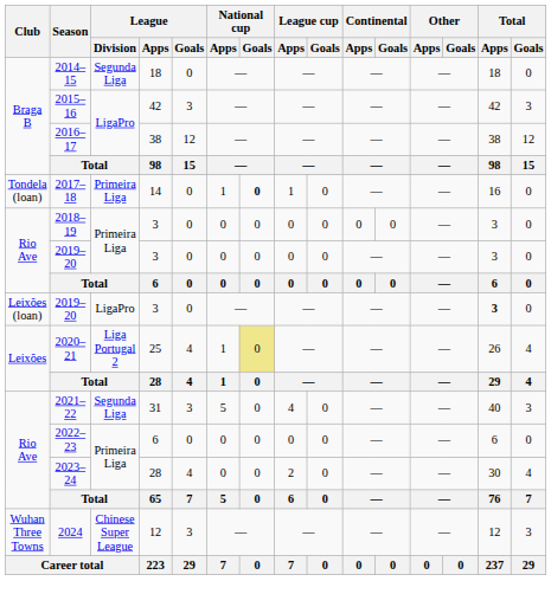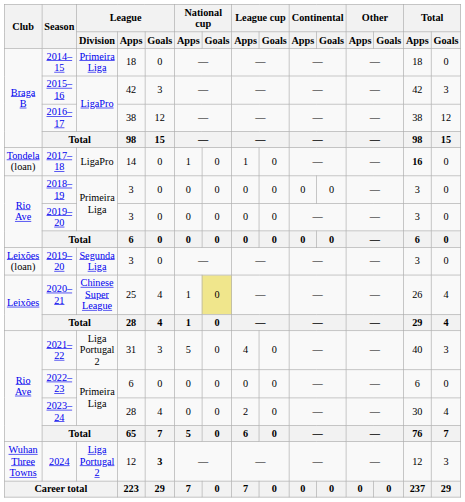2014–15 | League / Division: Segunda Liga -> Primeira Liga
2017–18 | League / Division: Primeira Liga -> LigaPro
2017–18 | National cup / Goals: bold -> normal
2017–18 | Total / Apps: normal -> bold
Leixões (loan) / 2019–20 | League / Division: LigaPro -> Segunda Liga
Leixões (loan) / 2019–20 | Total / Apps: bold -> normal
2020–21 | League / Division: Liga Portugal 2 -> Chinese Super League
2021–22 | League / Division: Segunda Liga -> Liga Portugal 2
2024 | League / Division: Chinese Super League -> Liga Portugal 2
2024 | League / Goals: normal -> bold
